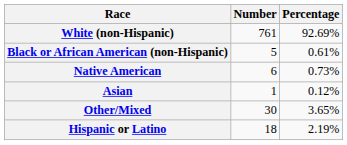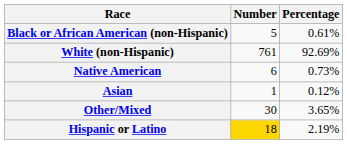rows swapped: White (non-Hispanic) <-> Black or African American (non-Hispanic)
Hispanic or Latino | Number: no background -> gold background
